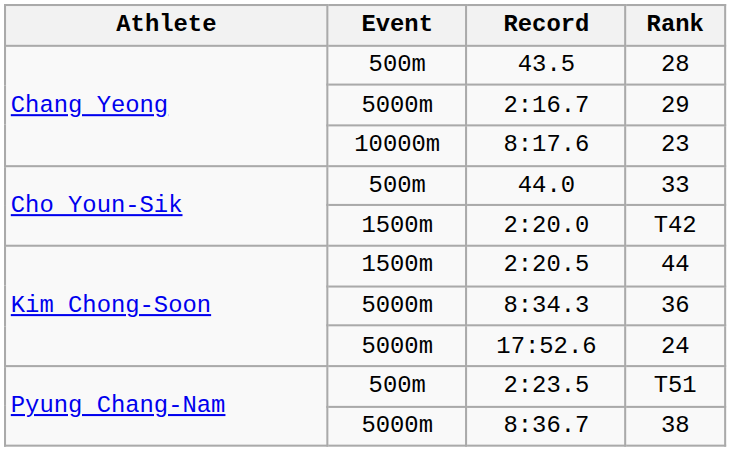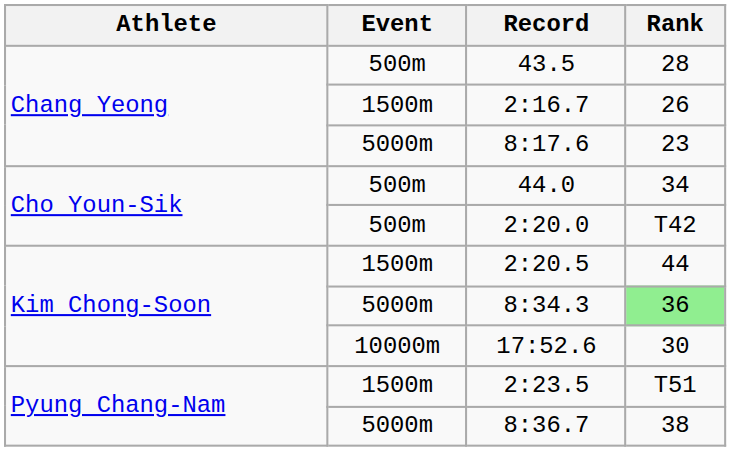2:16.7 | Event: 5000m -> 1500m
2:16.7 | Rank: 29 -> 26
8:17.6 | Event: 10000m -> 5000m
44.0 | Rank: 33 -> 34
2:20.0 | Event: 1500m -> 500m
8:34.3 | Rank: no background -> lightgreen background
17:52.6 | Event: 5000m -> 10000m
17:52.6 | Rank: 24 -> 30
2:23.5 | Event: 500m -> 1500m
